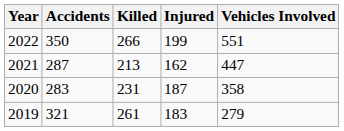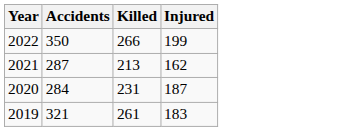- column: Vehicles Involved | 551 | 447 | 358 | 279
2020 | Accidents: 283 -> 284
